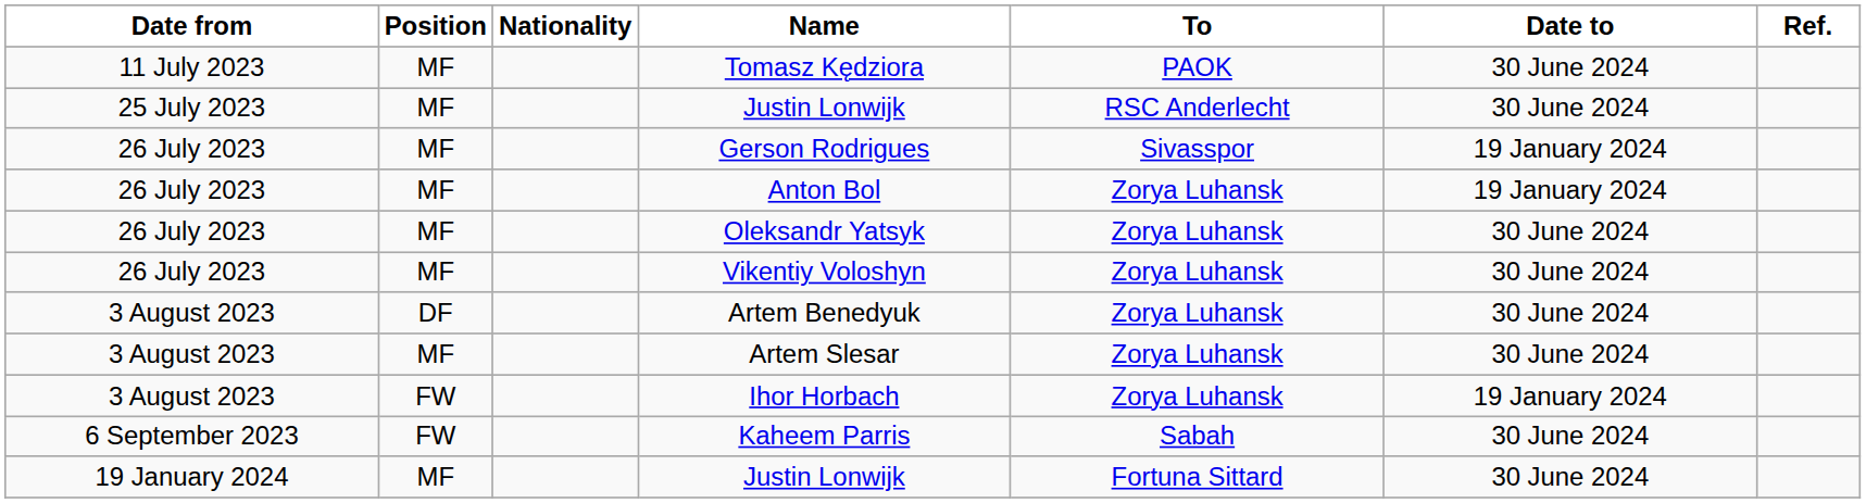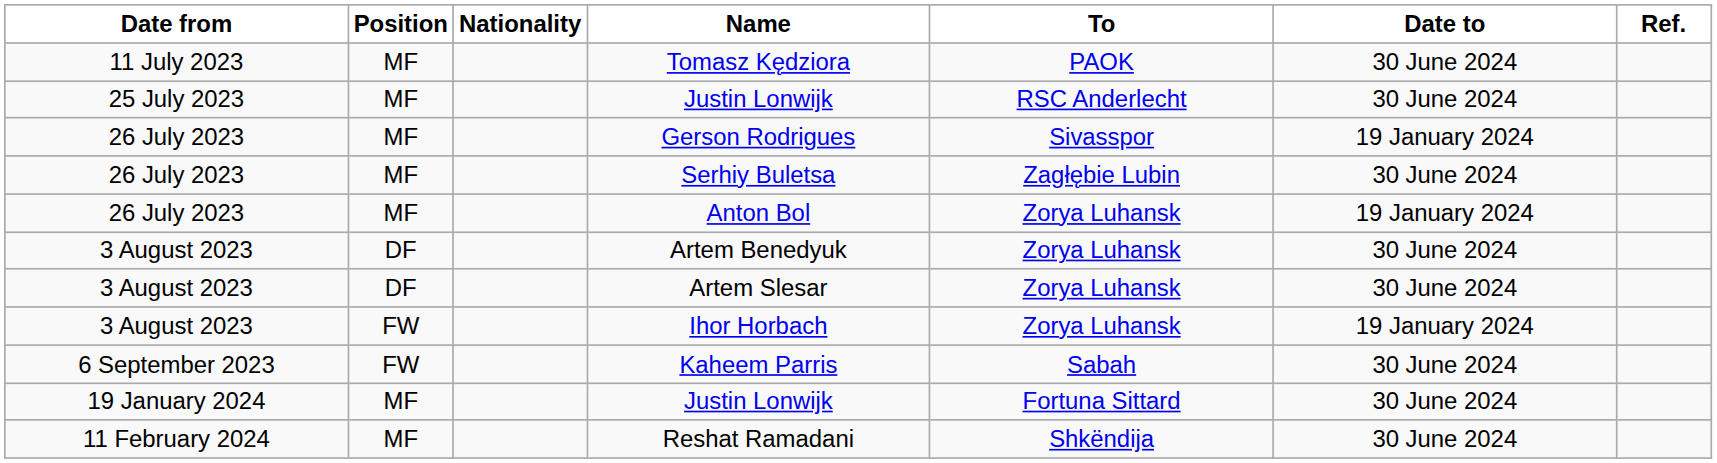+ row: 26 July 2023 | MF | Serhiy Buletsa | Zagłębie Lubin | 30 June 2024
- row: 26 July 2023 | MF | Oleksandr Yatsyk | Zorya Luhansk | 30 June 2024
- row: 26 July 2023 | MF | Vikentiy Voloshyn | Zorya Luhansk | 30 June 2024
Artem Slesar | Position: MF -> DF
+ row: 11 February 2024 | MF | Reshat Ramadani | Shkëndija | 30 June 2024
